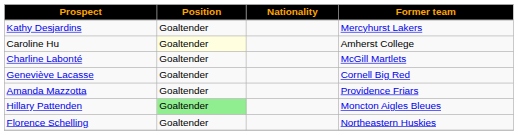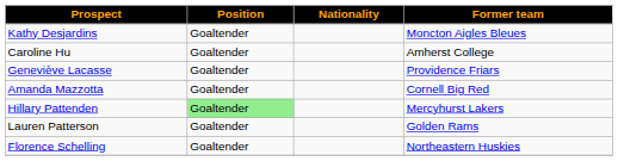Kathy Desjardins | Former team: Mercyhurst Lakers -> Moncton Aigles Bleues
Caroline Hu | Position: lightyellow background -> no background
- row: Charline Labonté | Goaltender | McGill Martlets
Geneviève Lacasse | Former team: Cornell Big Red -> Providence Friars
Amanda Mazzotta | Former team: Providence Friars -> Cornell Big Red
Hillary Pattenden | Former team: Moncton Aigles Bleues -> Mercyhurst Lakers
+ row: Lauren Patterson | Goaltender | Golden Rams
